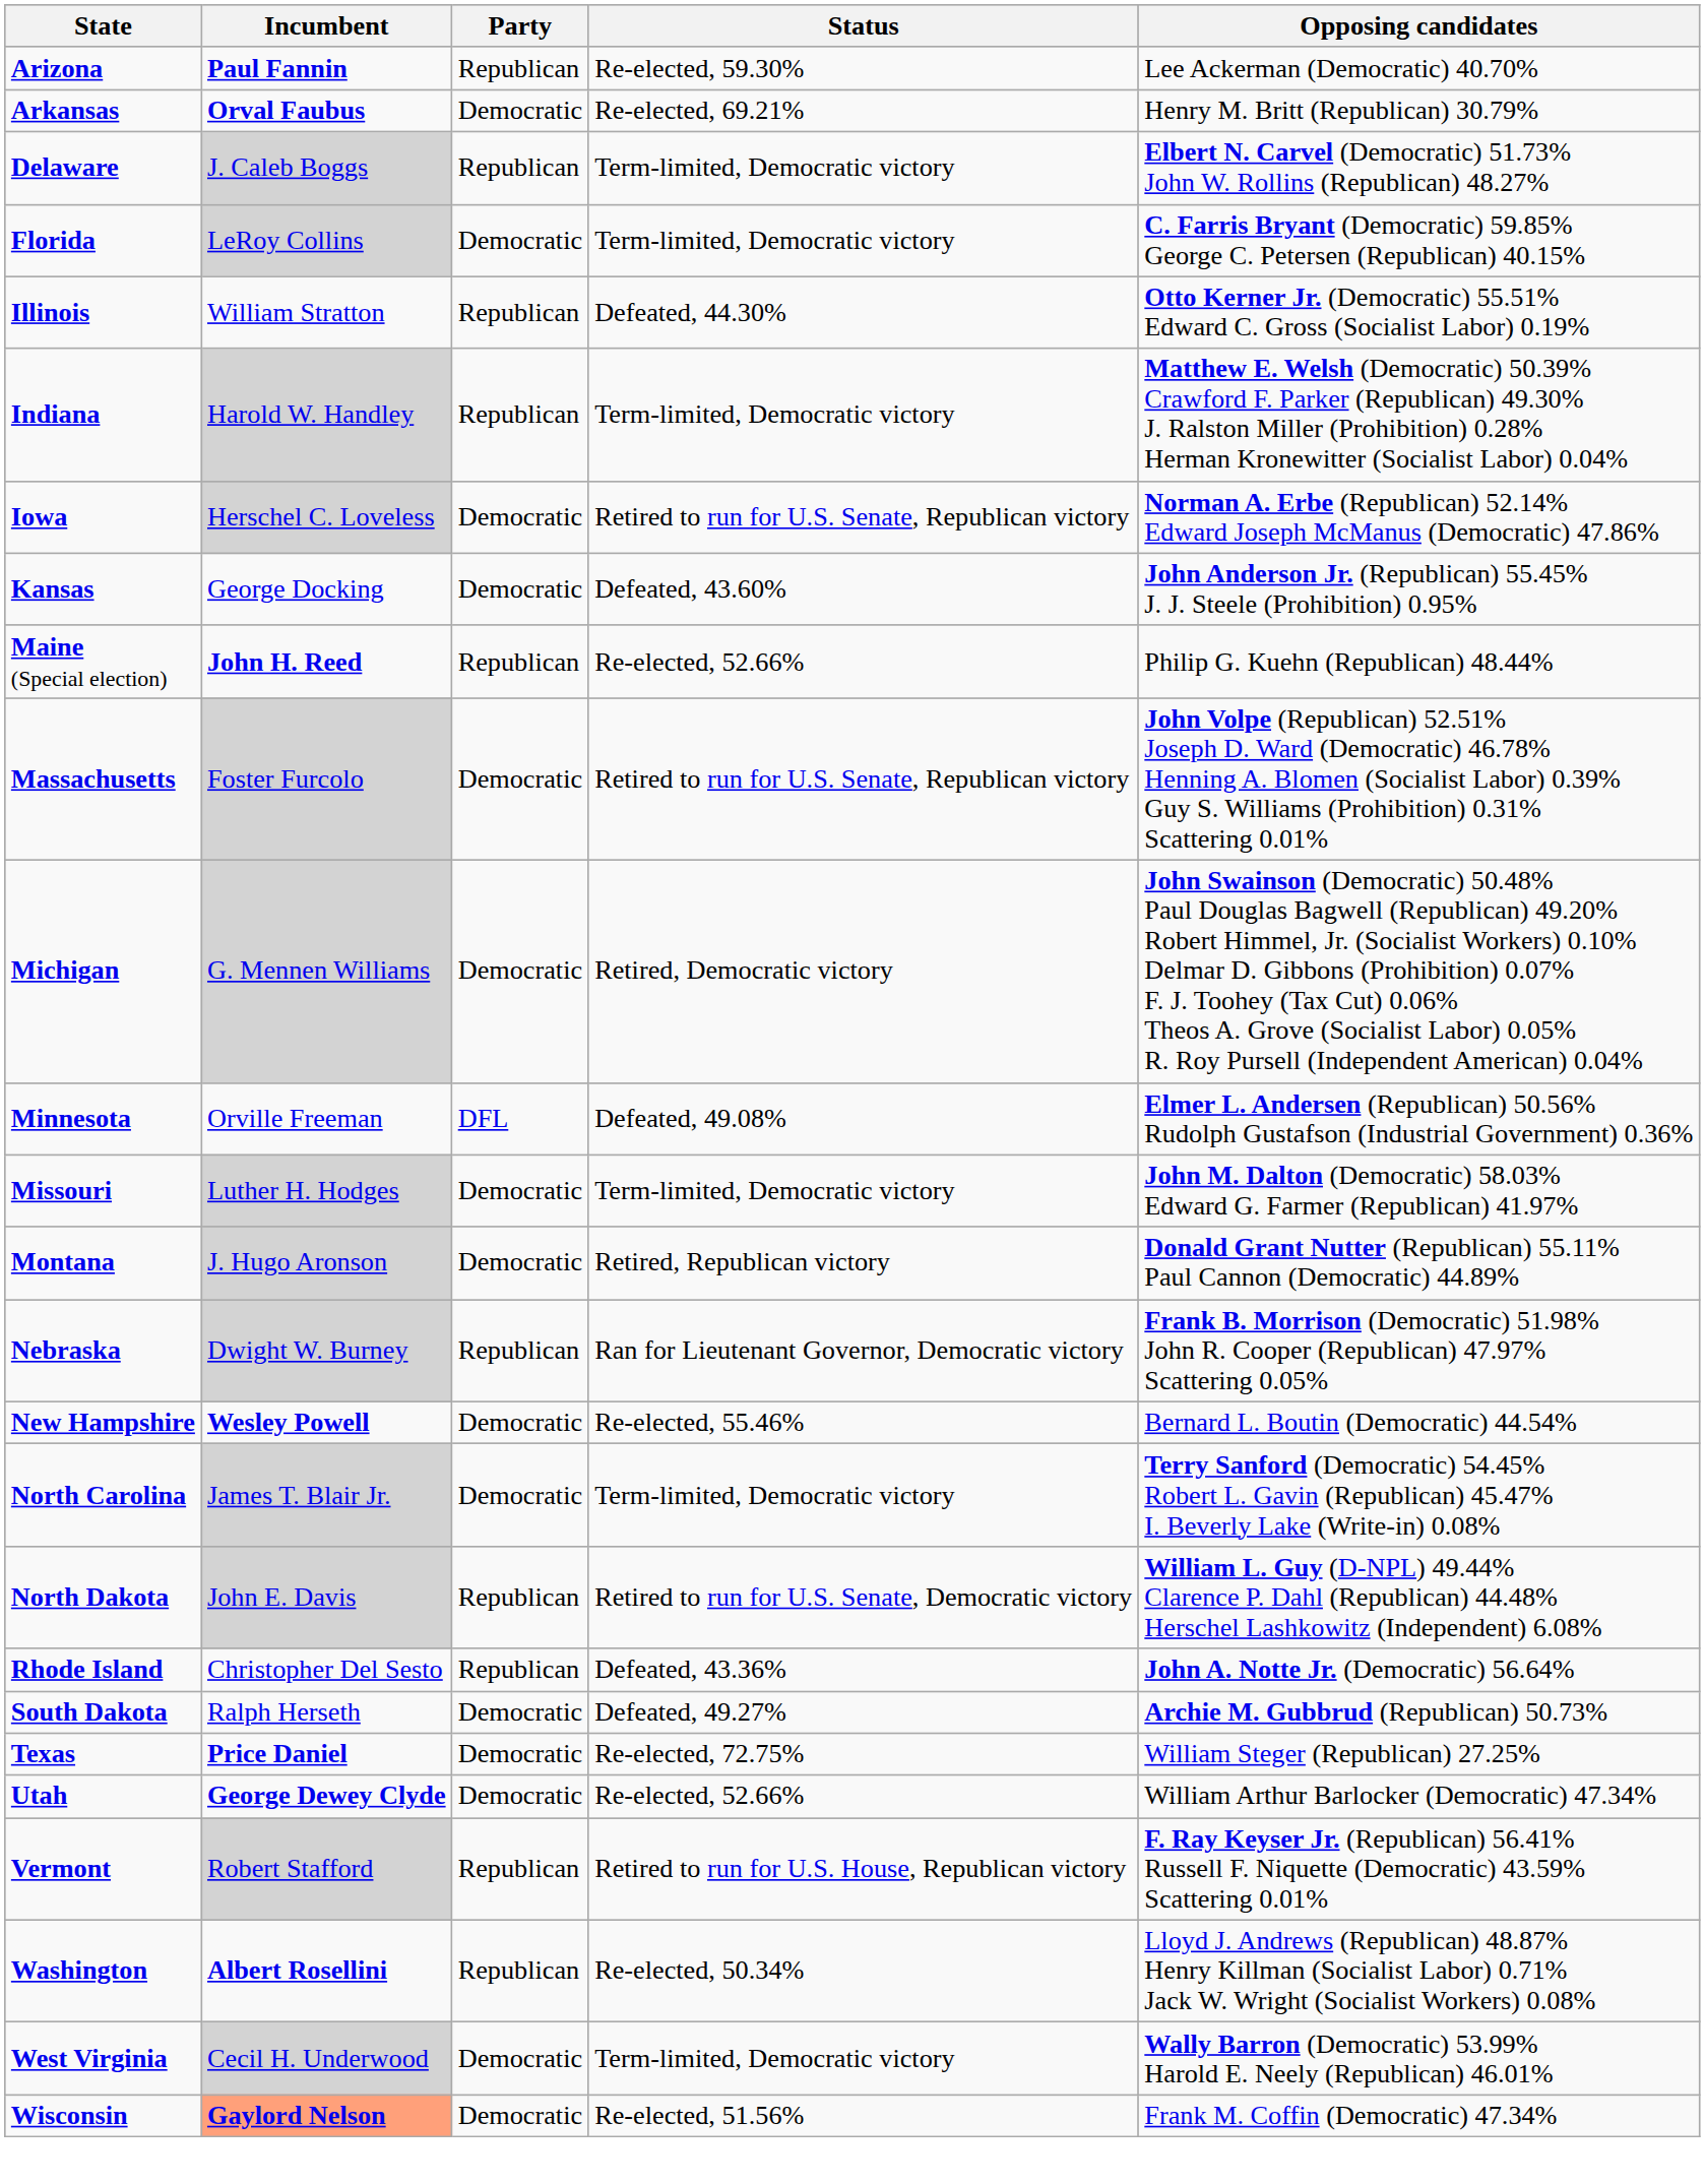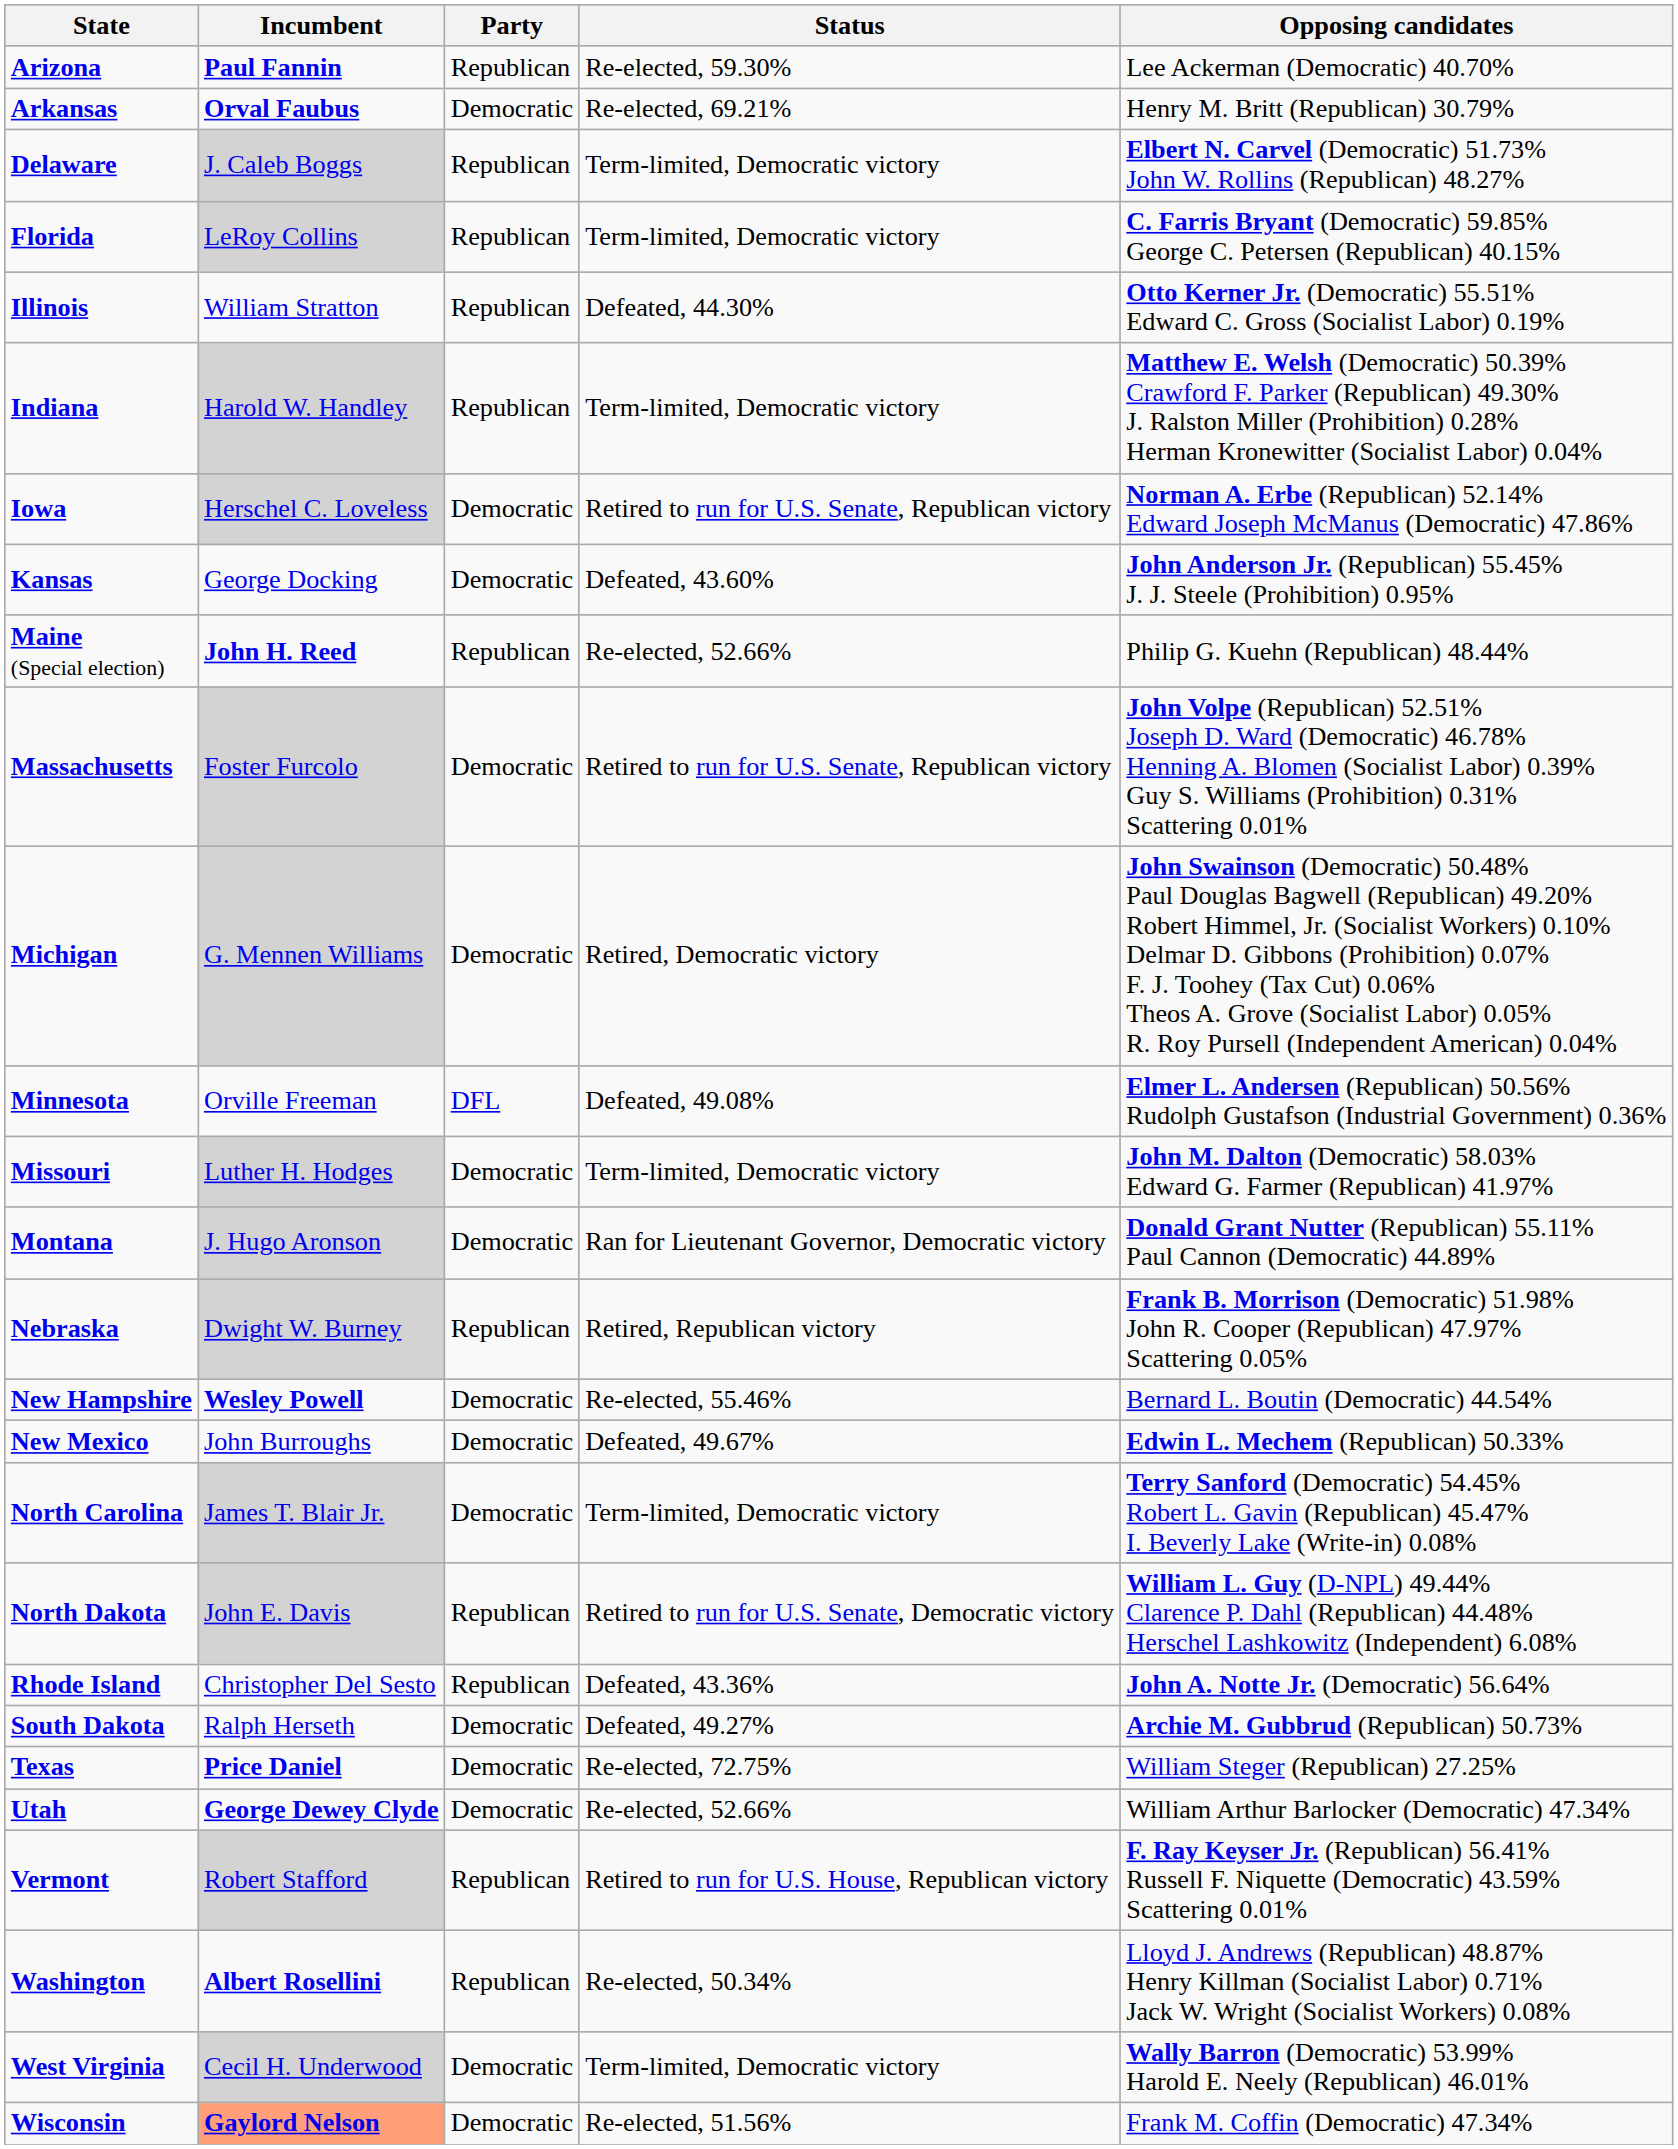Florida | Party: Democratic -> Republican
Montana | Status: Retired, Republican victory -> Ran for Lieutenant Governor, Democratic victory
Nebraska | Status: Ran for Lieutenant Governor, Democratic victory -> Retired, Republican victory
+ row: New Mexico | John Burroughs | Democratic | Defeated, 49.67% | Edwin L. Mechem (Republican) 50.33%
